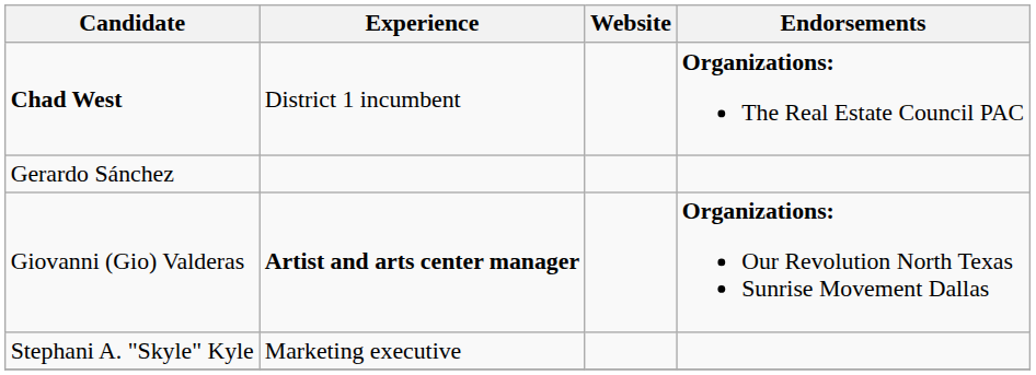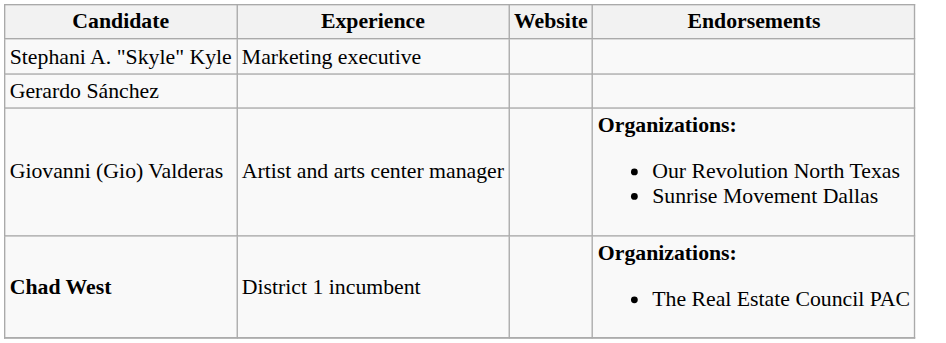rows swapped: Stephani A. "Skyle" Kyle <-> Chad West
Giovanni (Gio) Valderas | Experience: bold -> normal
